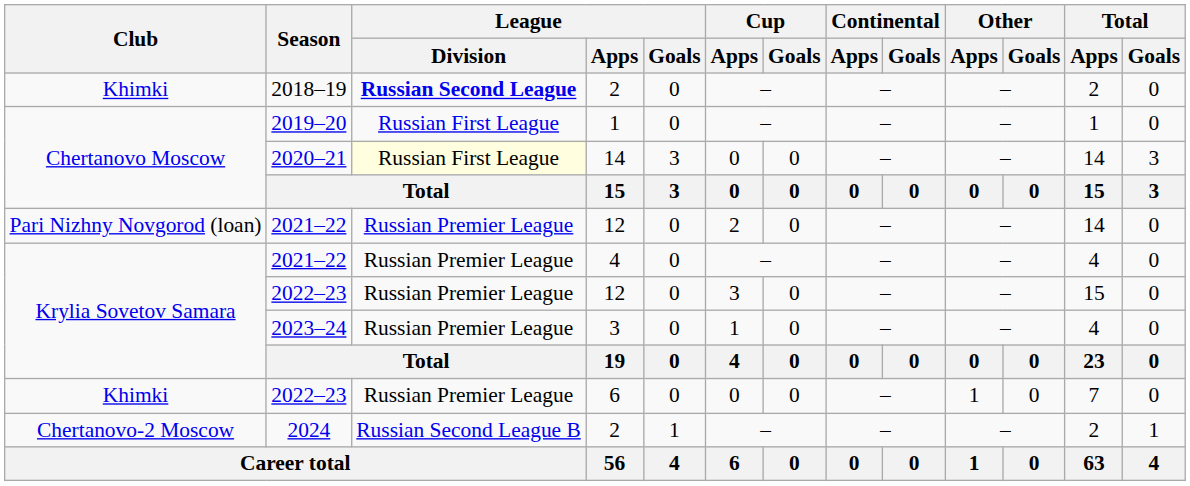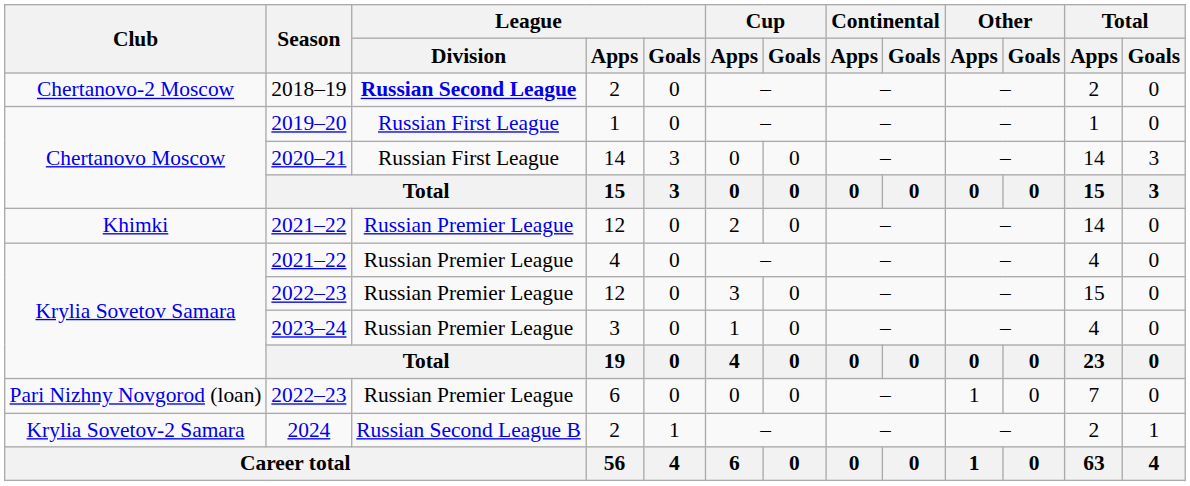2018–19 | Club: Khimki -> Chertanovo-2 Moscow
2020–21 | League / Division: lightyellow background -> no background
2021–22 / 12 | Club: Pari Nizhny Novgorod (loan) -> Khimki
2022–23 / 6 | Club: Khimki -> Pari Nizhny Novgorod (loan)
2024 | Club: Chertanovo-2 Moscow -> Krylia Sovetov-2 Samara
